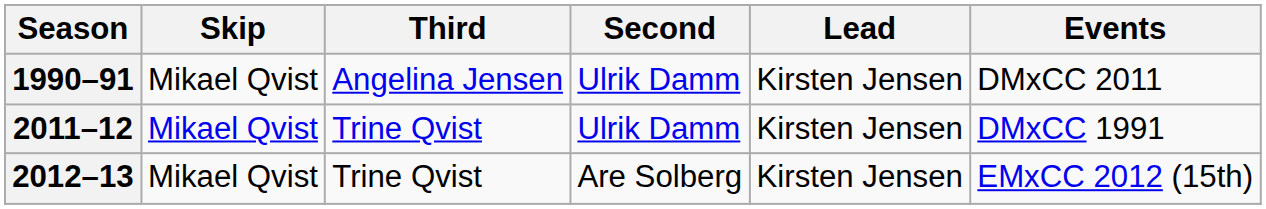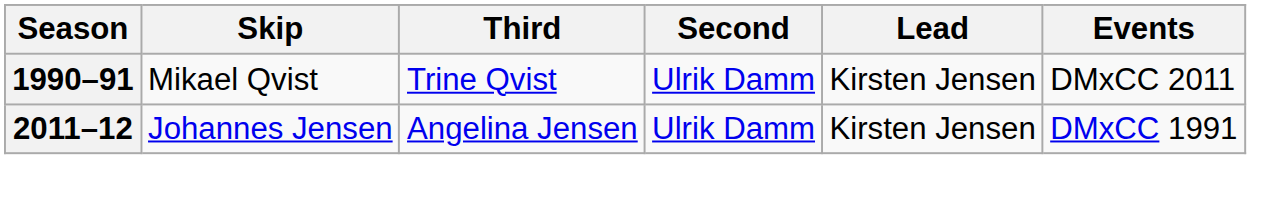1990–91 | Third: Angelina Jensen -> Trine Qvist
2011–12 | Skip: Mikael Qvist -> Johannes Jensen
2011–12 | Third: Trine Qvist -> Angelina Jensen
- row: 2012–13 | Mikael Qvist | Trine Qvist | Are Solberg | Kirsten Jensen | EMxCC 2012 (15th)
